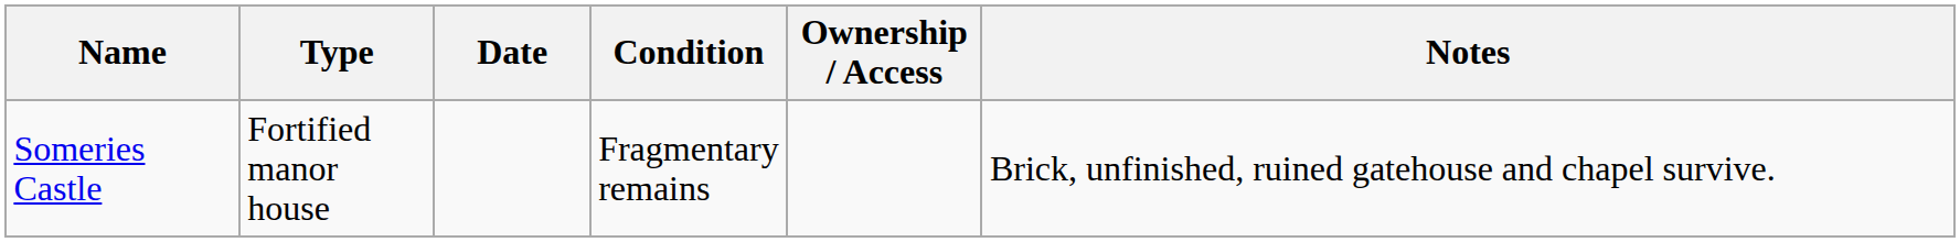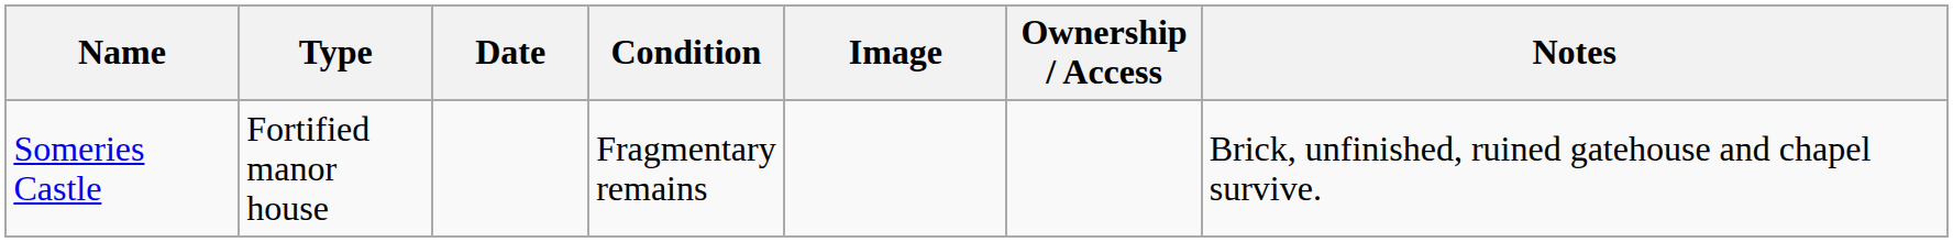+ column: Image
